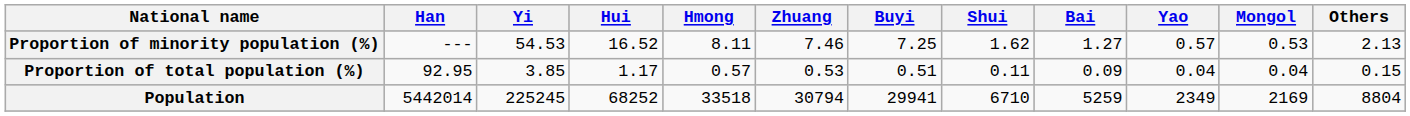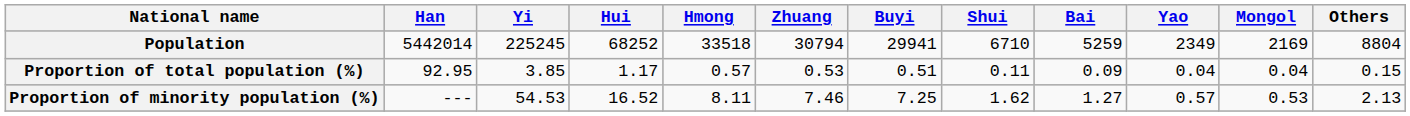rows swapped: Population <-> Proportion of minority population (%)
